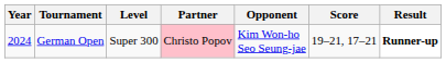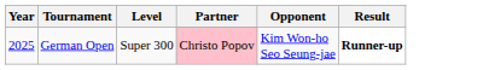- column: Score | 19–21, 17–21
German Open | Year: 2024 -> 2025
